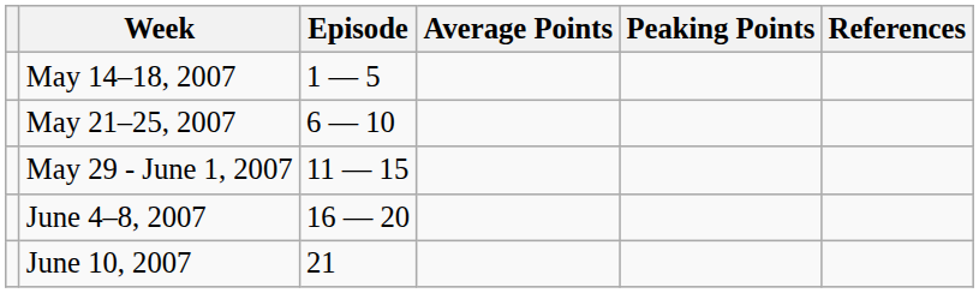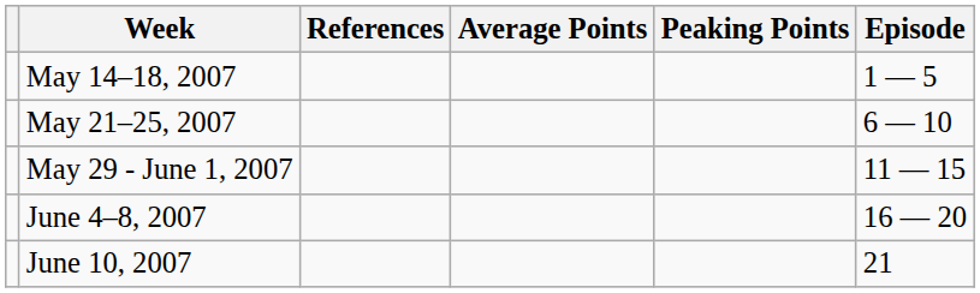columns swapped: Episode <-> References
